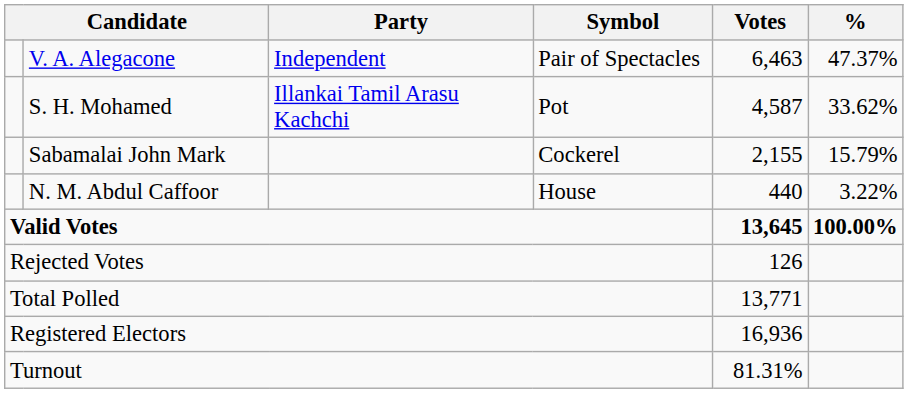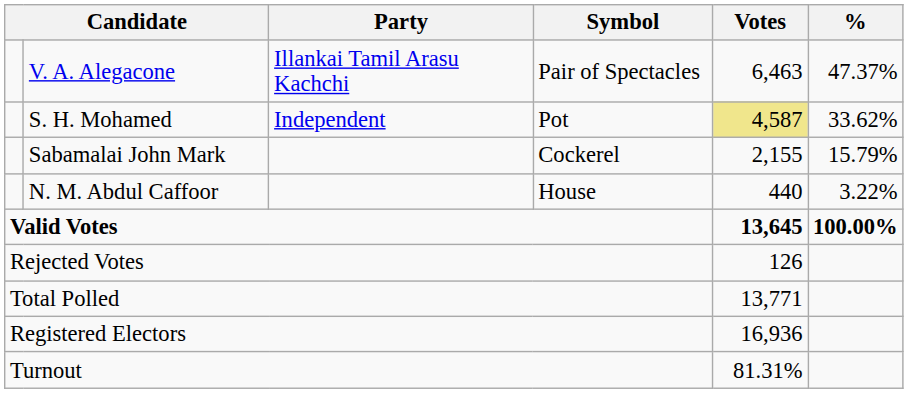V. A. Alegacone | Party: Independent -> Illankai Tamil Arasu Kachchi
S. H. Mohamed | Party: Illankai Tamil Arasu Kachchi -> Independent
S. H. Mohamed | Votes: no background -> khaki background
